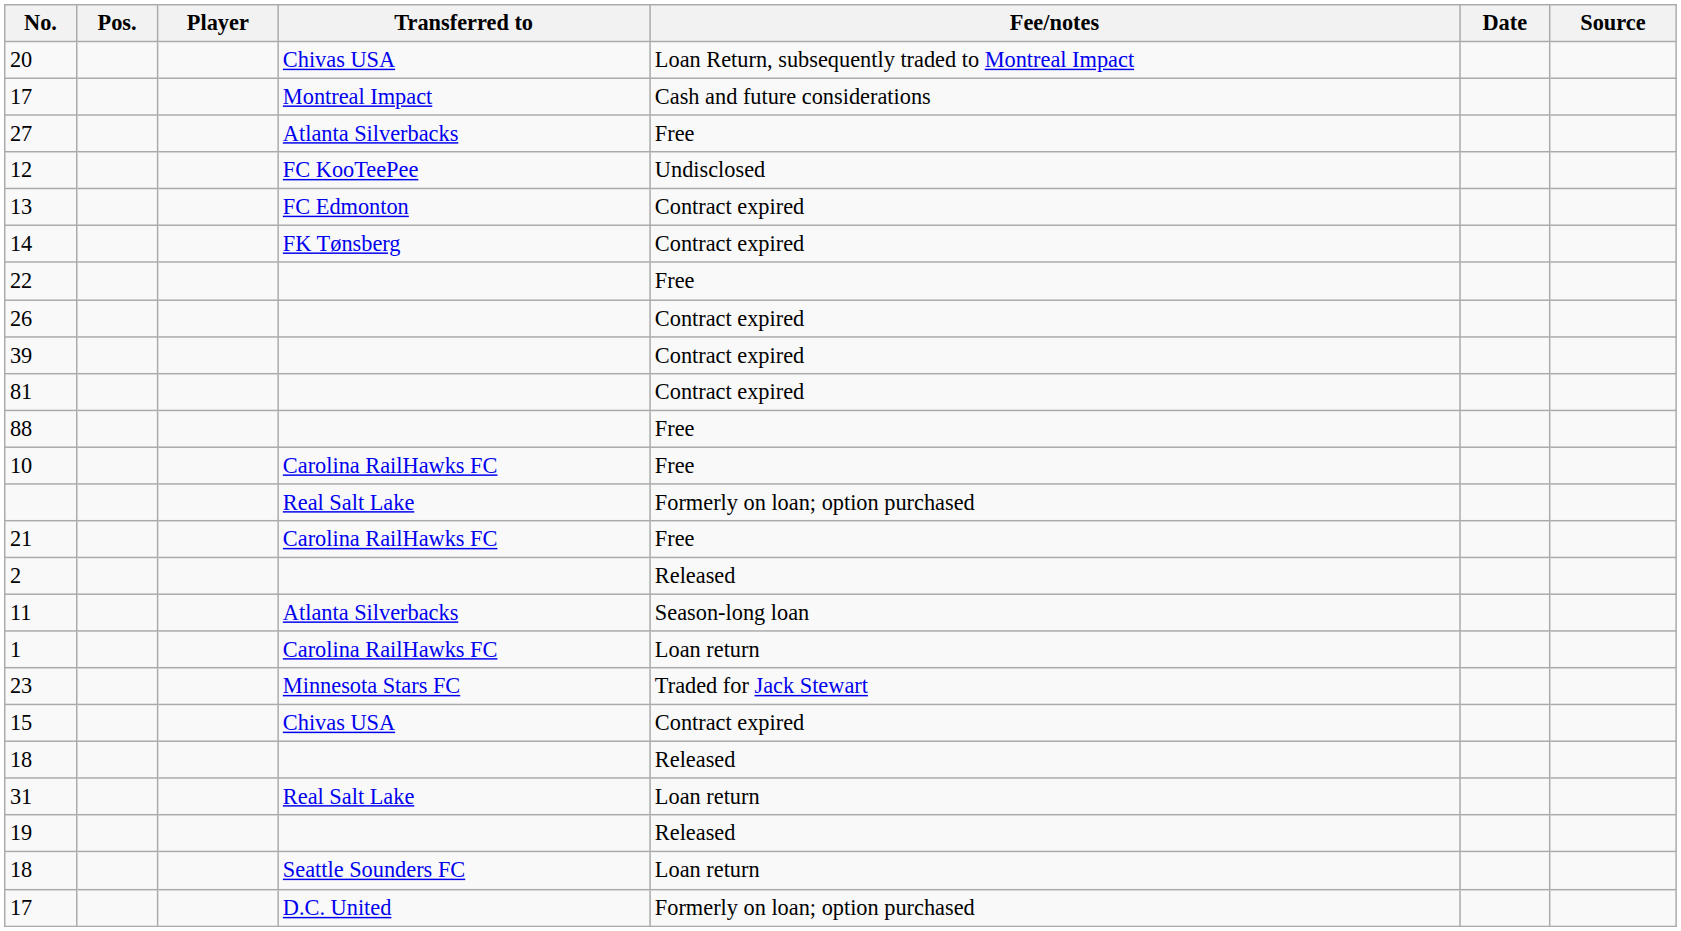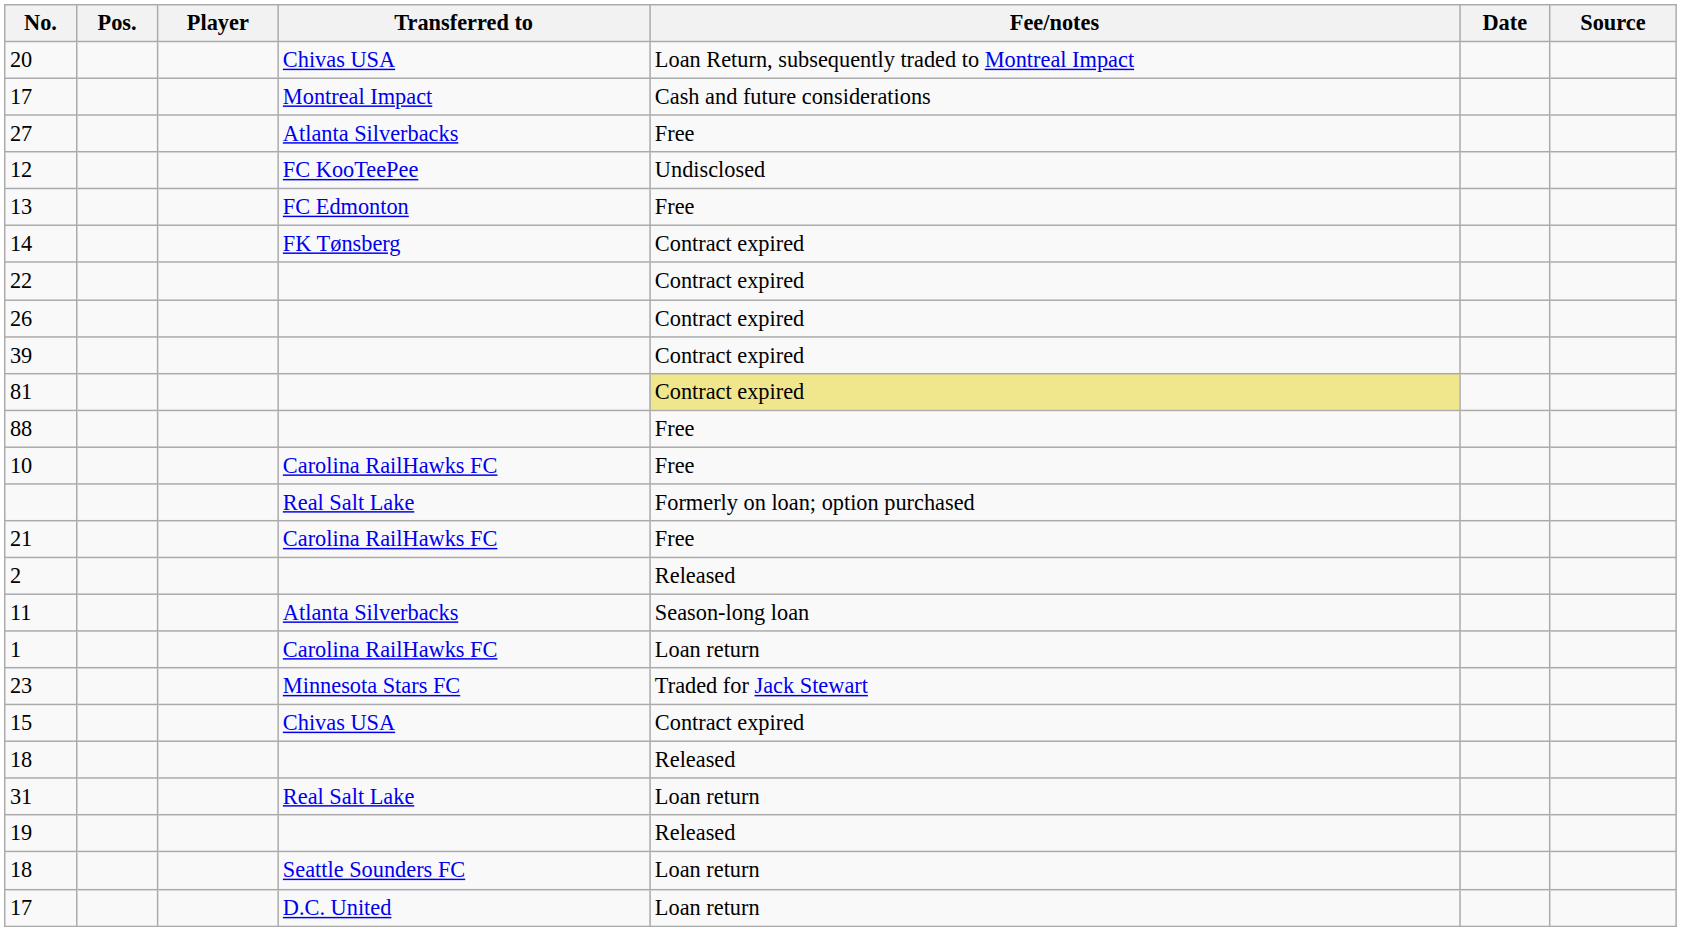13 | Fee/notes: Contract expired -> Free
22 | Fee/notes: Free -> Contract expired
81 | Fee/notes: no background -> khaki background
17 / D.C. United | Fee/notes: Formerly on loan; option purchased -> Loan return
